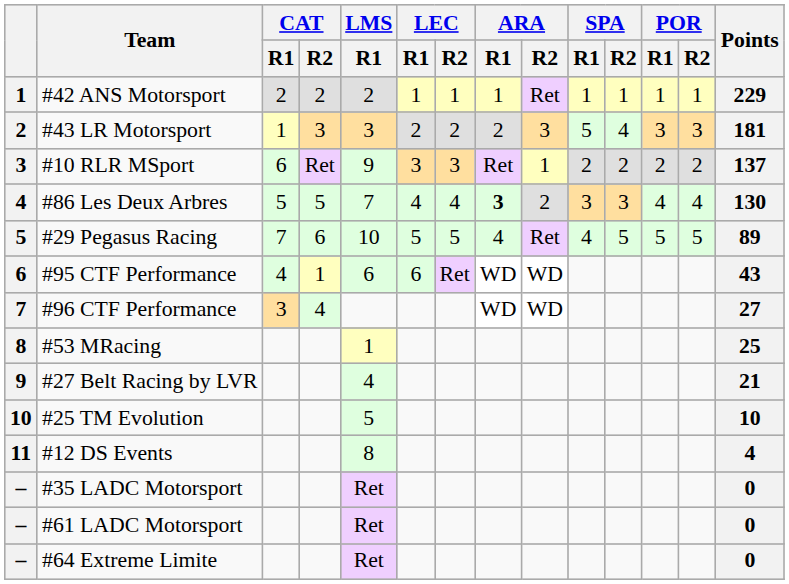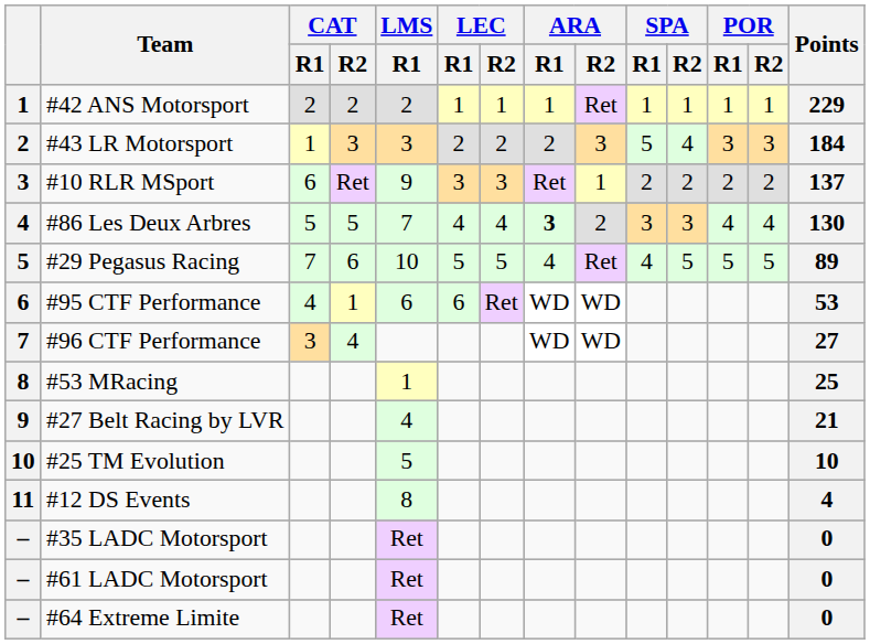#43 LR Motorsport | Points: 181 -> 184
#95 CTF Performance | Points: 43 -> 53
